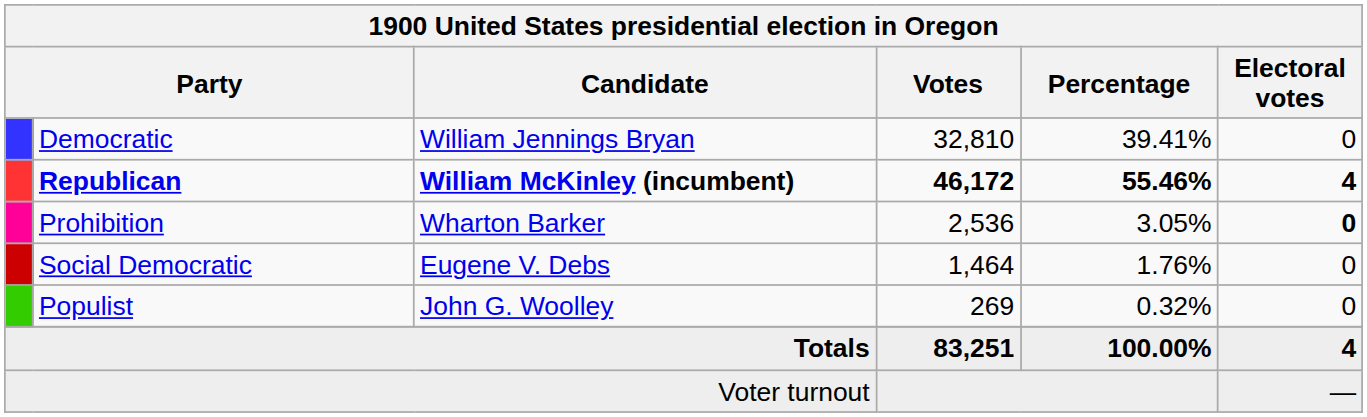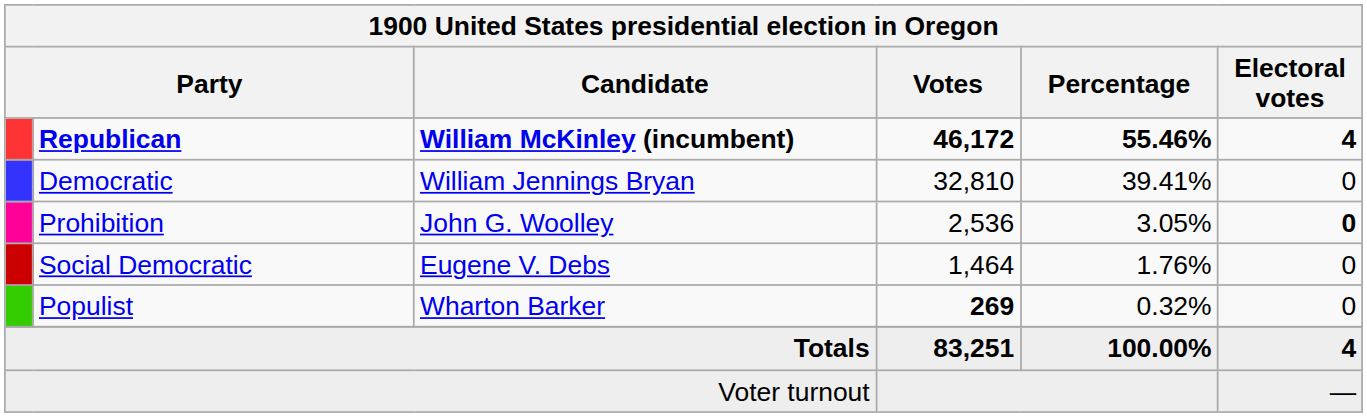rows swapped: Republican <-> Democratic
Prohibition | Candidate: Wharton Barker -> John G. Woolley
Populist | Candidate: John G. Woolley -> Wharton Barker
Populist | Votes: normal -> bold
